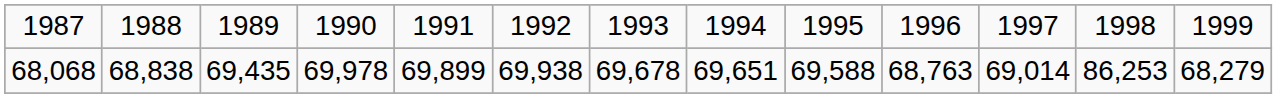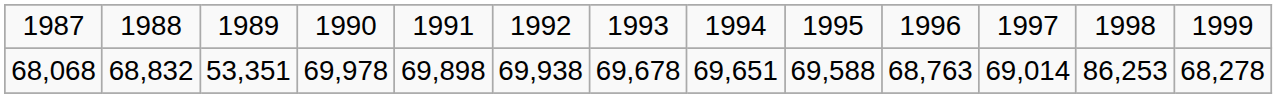68,068 | column 2: 68,838 -> 68,832
68,068 | column 3: 69,435 -> 53,351
68,068 | column 5: 69,899 -> 69,898
68,068 | column 13: 68,279 -> 68,278
